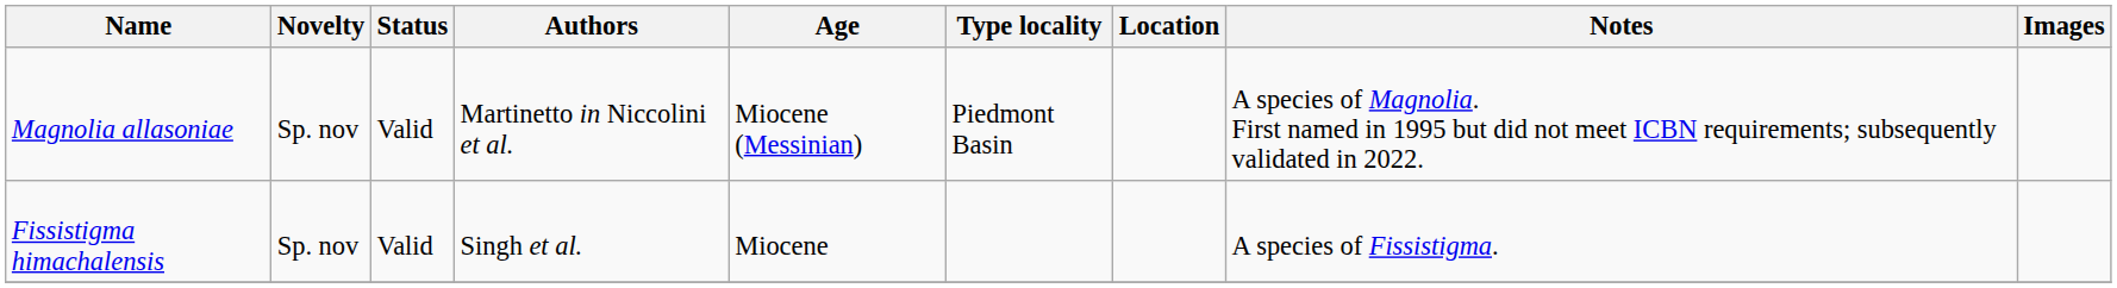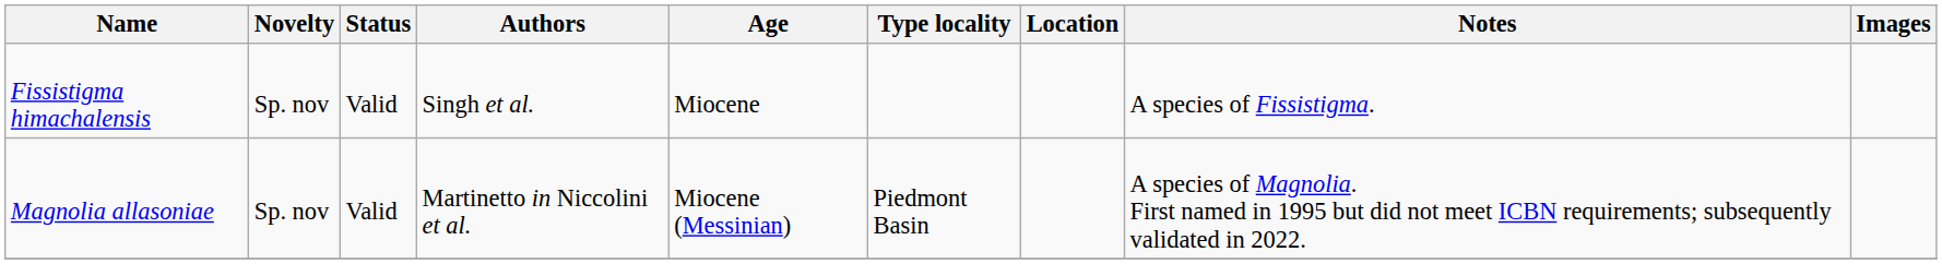rows swapped: Fissistigma himachalensis <-> Magnolia allasoniae
